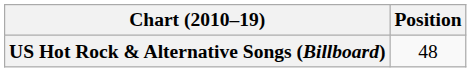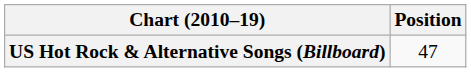US Hot Rock & Alternative Songs (Billboard) | Position: 48 -> 47
